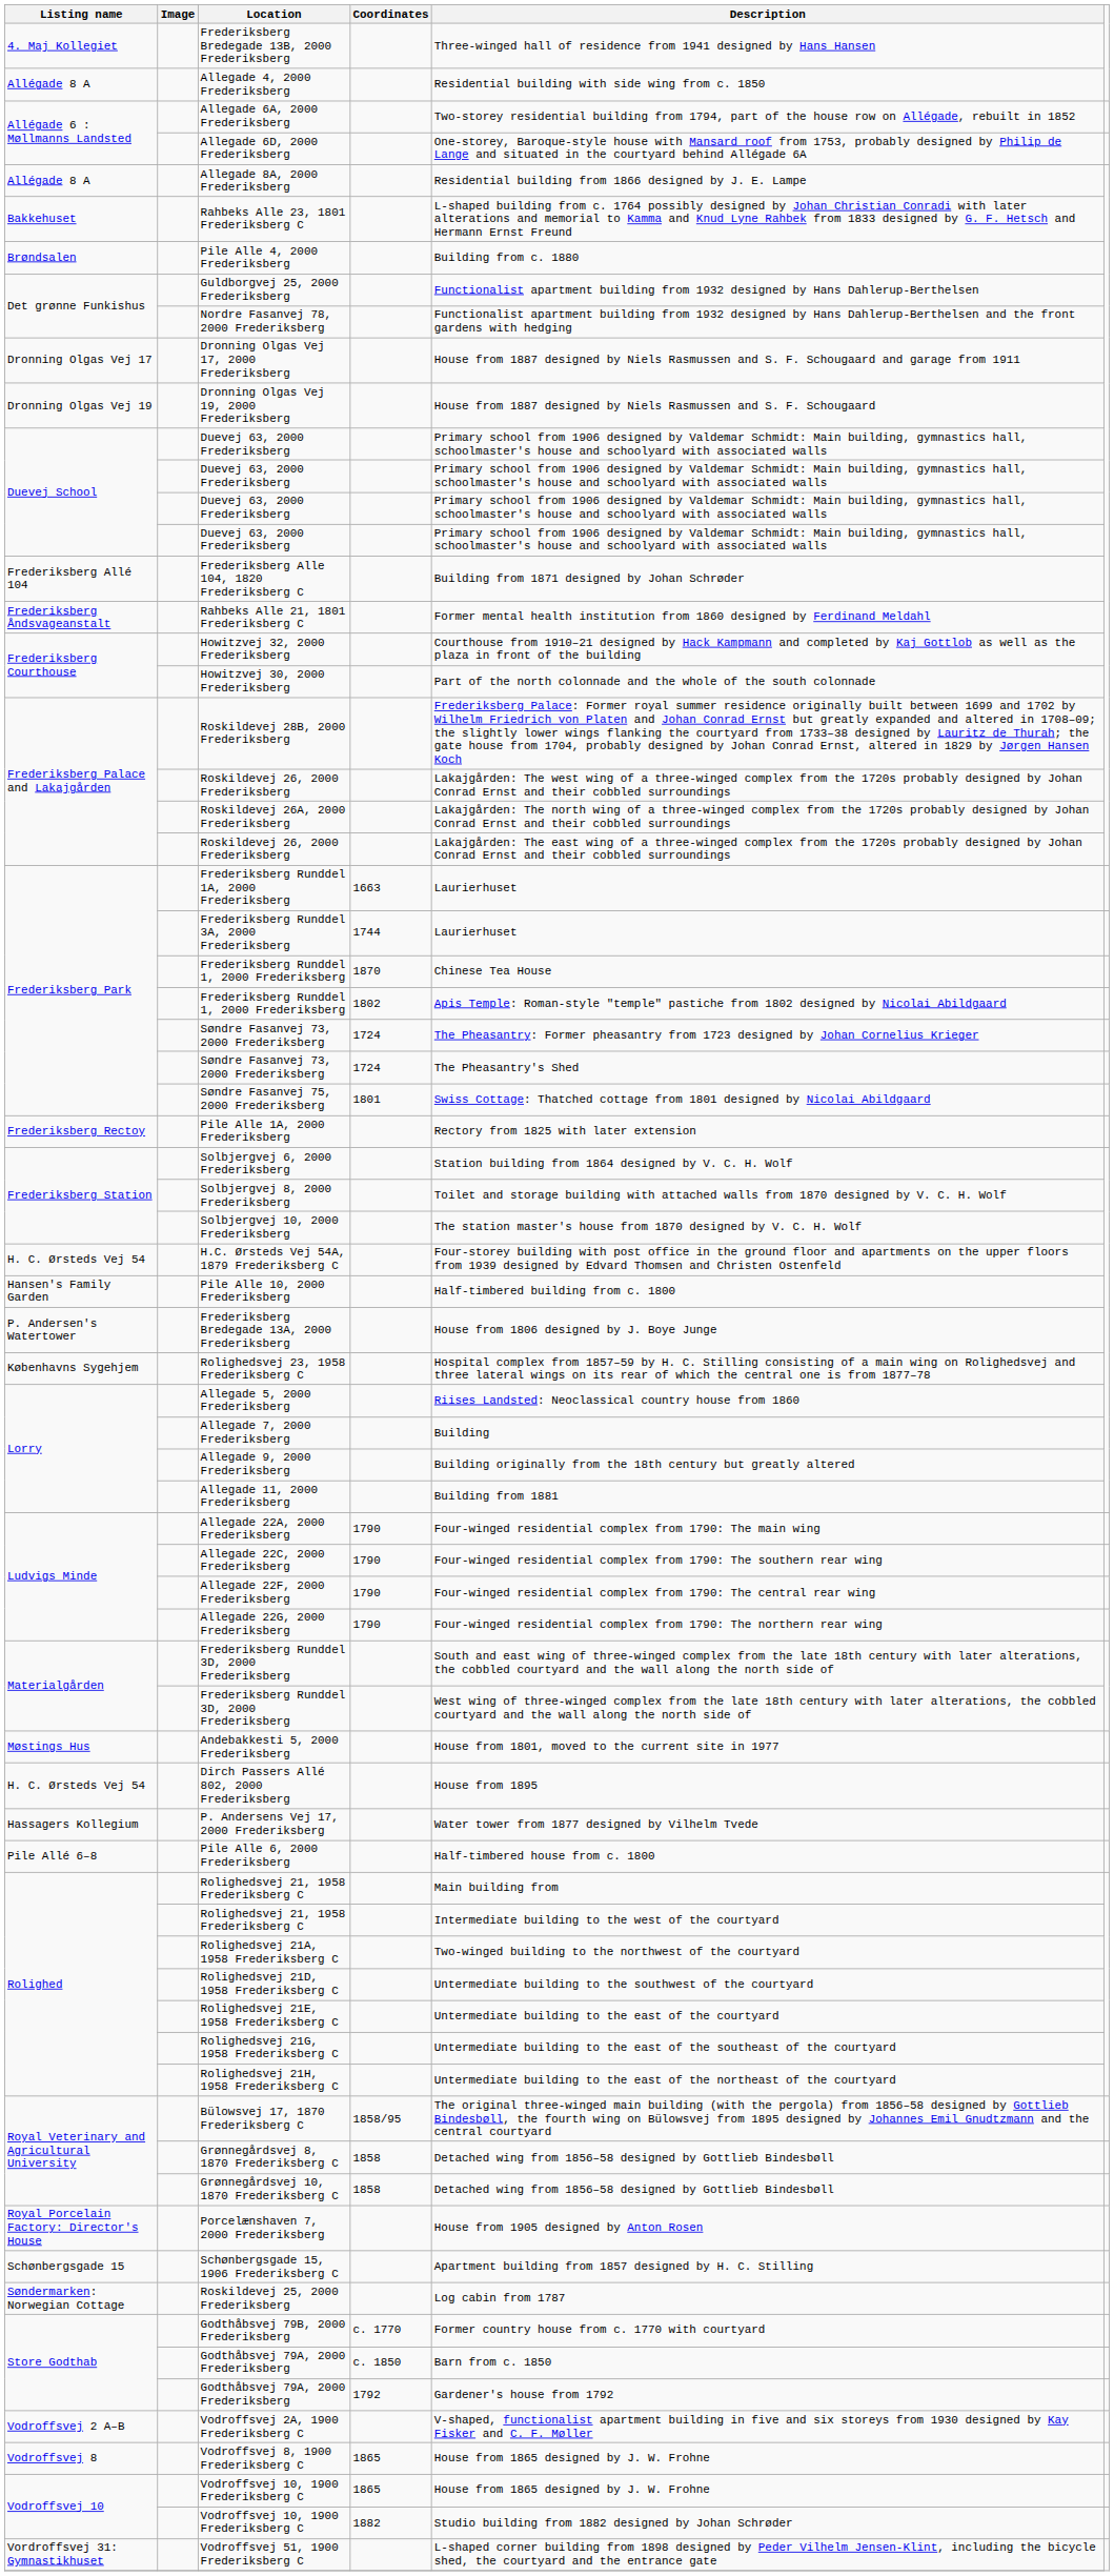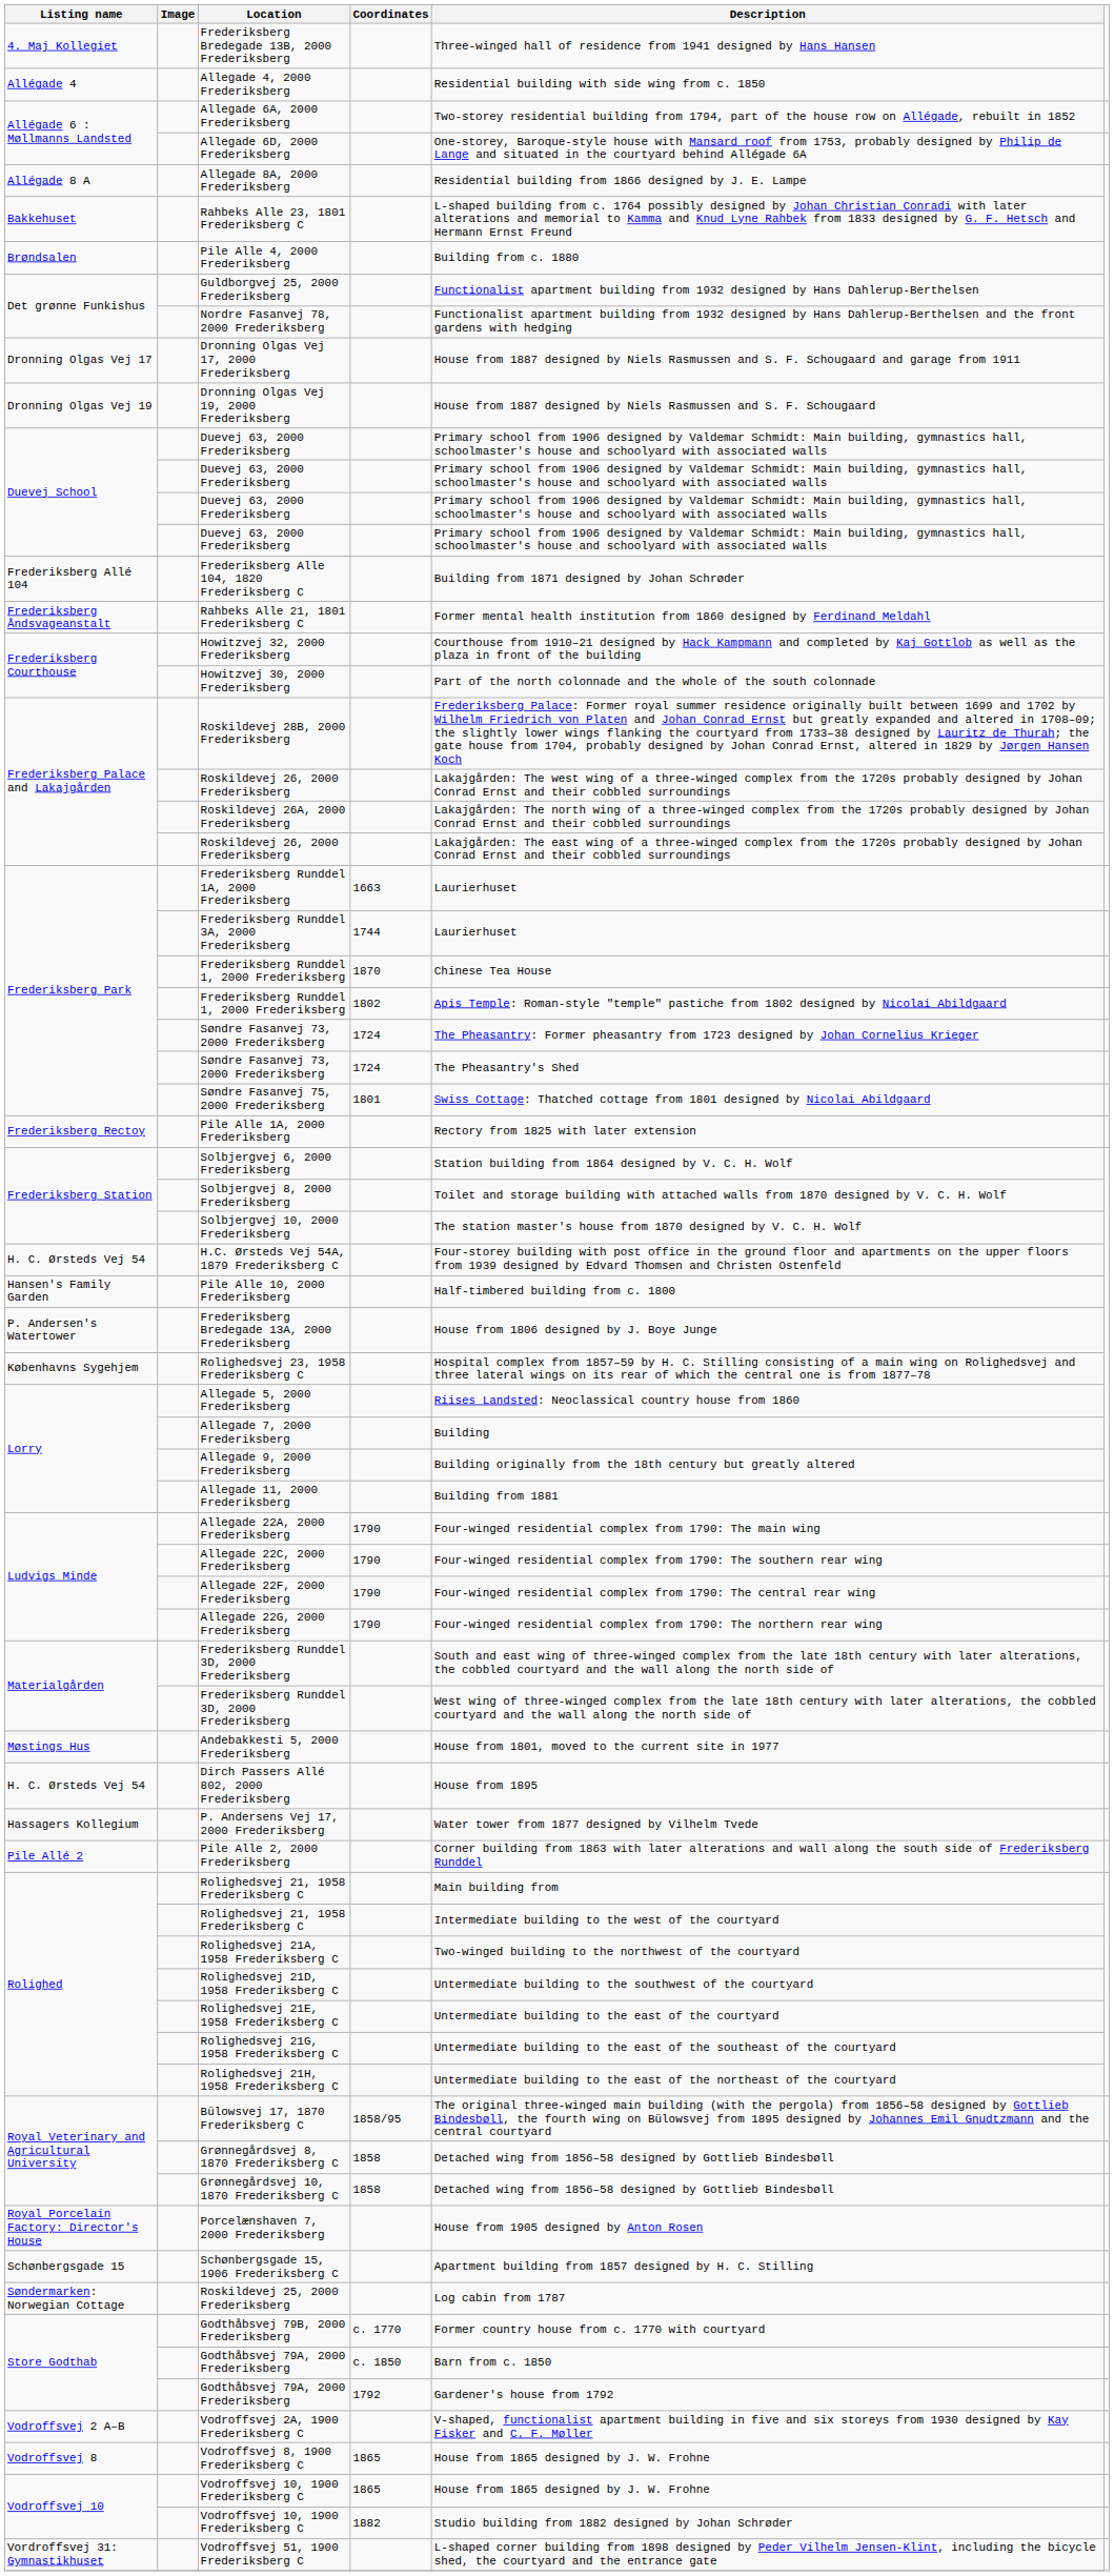Allegade 4, 2000 Frederiksberg | Listing name: Allégade 8 A -> Allégade 4
+ row: Pile Allé 2 | Pile Alle 2, 2000 Frederiksberg | Corner building from 1863 with later alterations and wall along the south side of Frederiksberg Runddel
- row: Pile Allé 6–8 | Pile Alle 6, 2000 Frederiksberg | Half-timbered house from c. 1800
